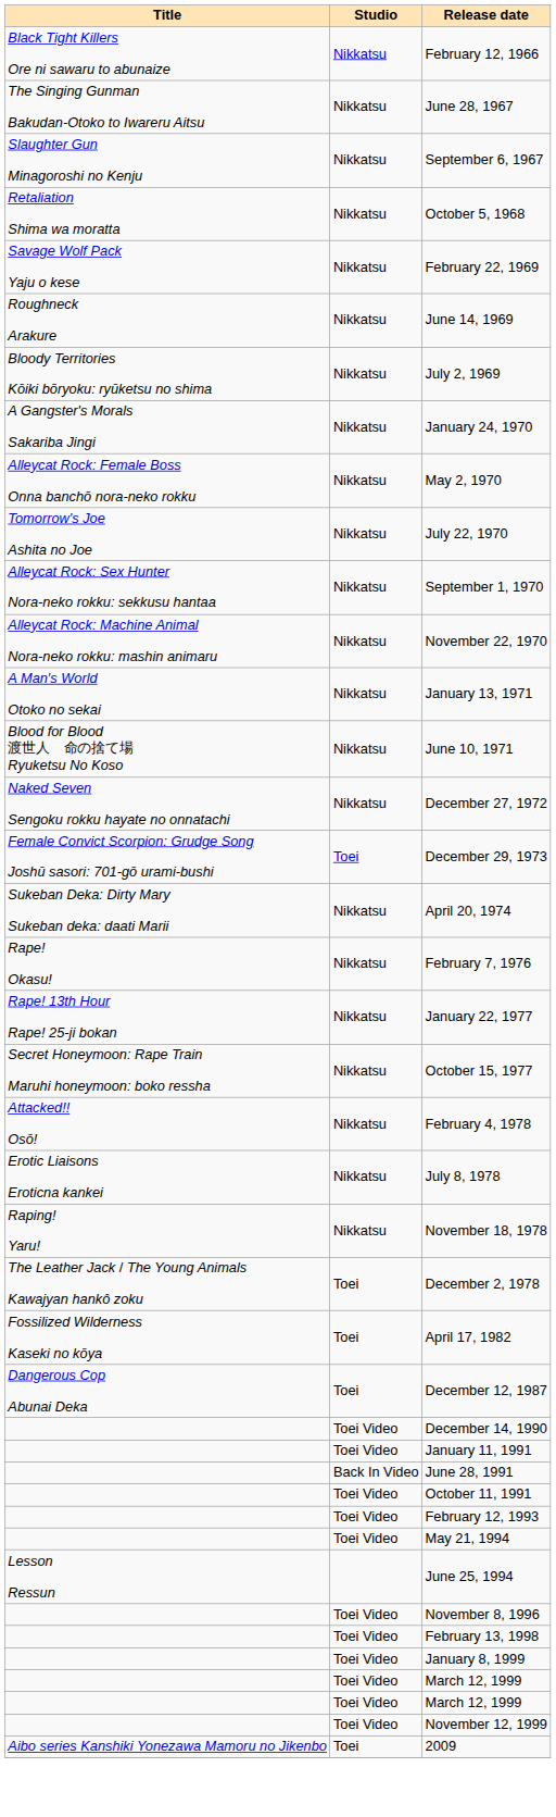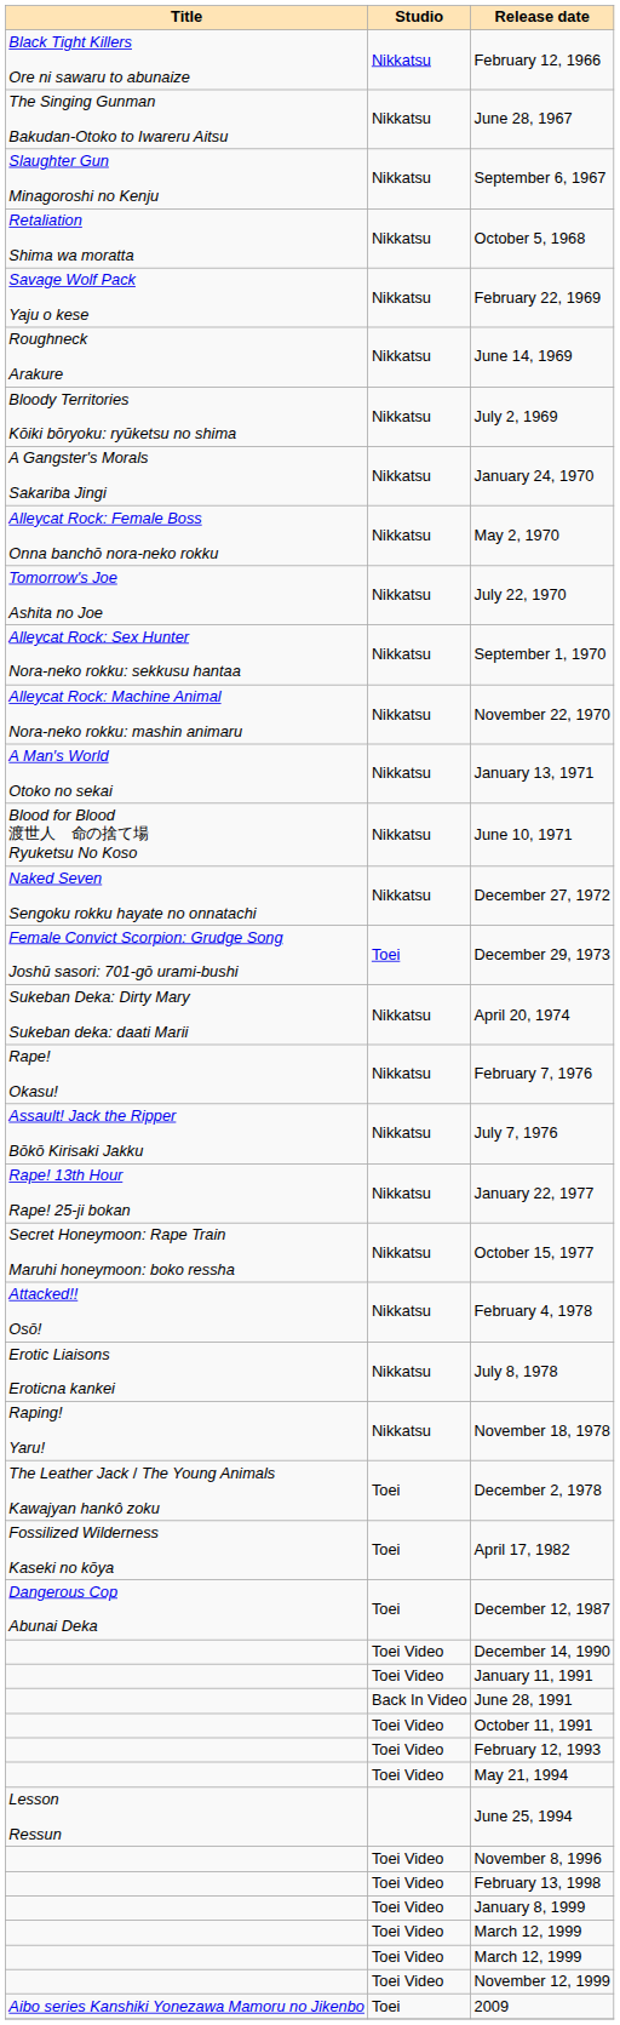+ row: Assault! Jack the Ripper Bōkō Kirisaki Jakku | Nikkatsu | July 7, 1976
